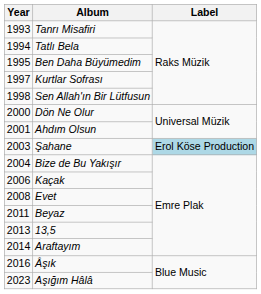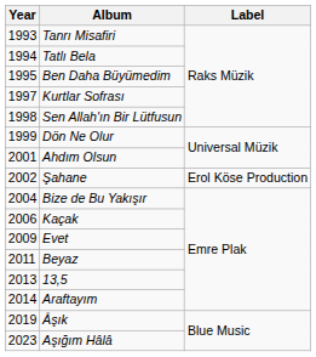Dön Ne Olur | Year: 2000 -> 1999
Şahane | Year: 2003 -> 2002
Şahane | Label: lightblue background -> no background
Evet | Year: 2008 -> 2009
Âşık | Year: 2016 -> 2019
